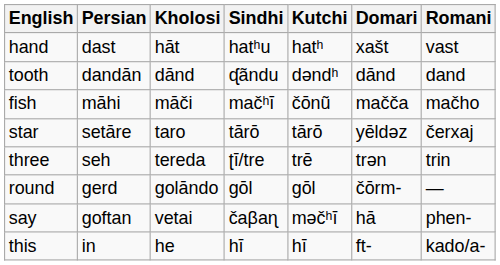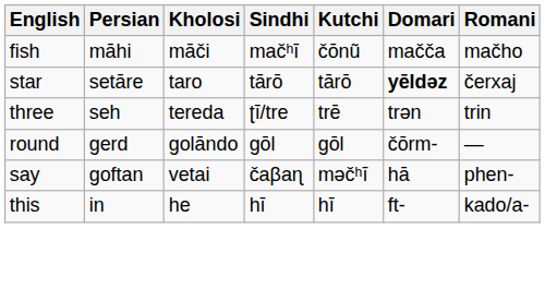- row: hand | dast | hāt | hatʰu | hatʰ | xašt | vast
- row: tooth | dandān | dānd | ᶑãndu | dəndʰ | dānd | dand
star | Domari: normal -> bold
